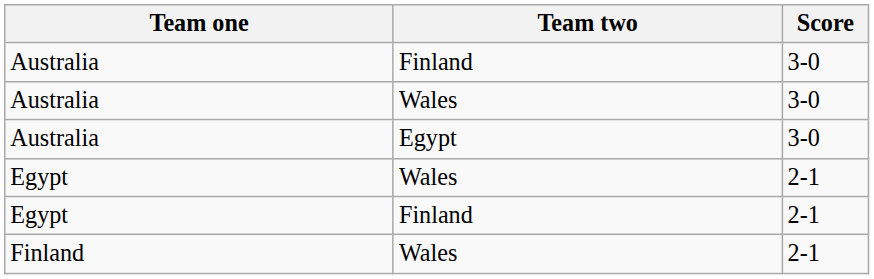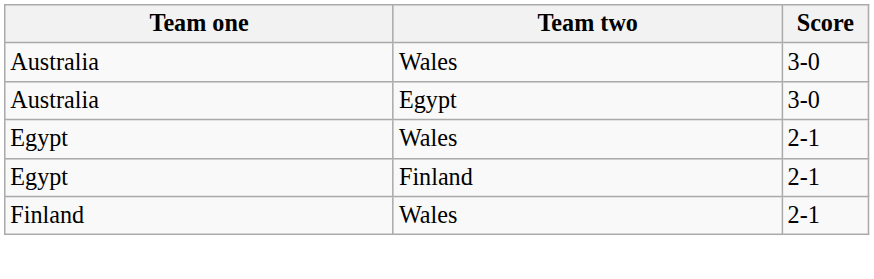- row: Australia | Finland | 3-0
